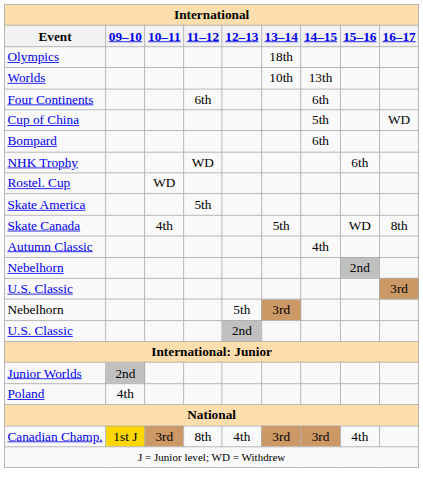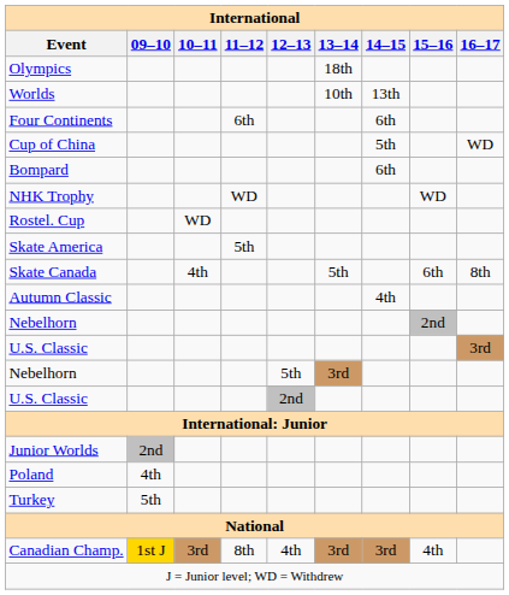NHK Trophy | 15–16: 6th -> WD
Skate Canada | 15–16: WD -> 6th
+ row: Turkey | 5th
